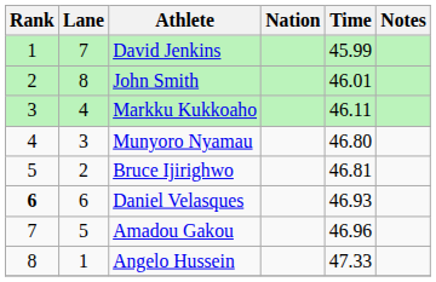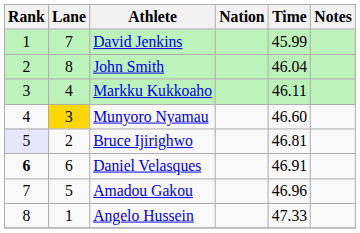John Smith | Time: 46.01 -> 46.04
Munyoro Nyamau | Lane: no background -> gold background
Munyoro Nyamau | Time: 46.80 -> 46.60
Bruce Ijirighwo | Rank: no background -> lavender background
Daniel Velasques | Time: 46.93 -> 46.91
